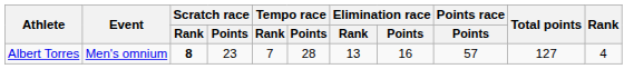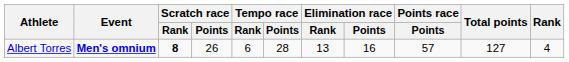Albert Torres | Event: normal -> bold
Albert Torres | Scratch race / Points: 23 -> 26
Albert Torres | Tempo race / Rank: 7 -> 6
